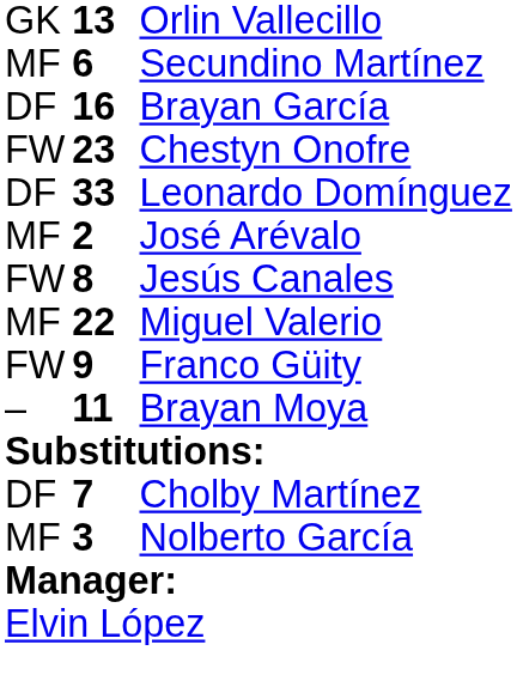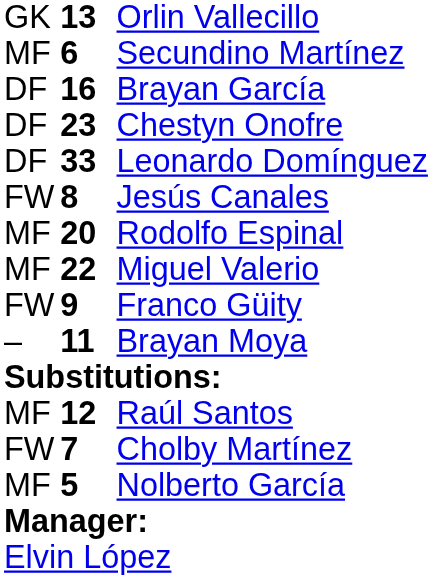Chestyn Onofre | column 1: FW -> DF
- row: MF | 2 | José Arévalo
+ row: MF | 20 | Rodolfo Espinal
+ row: MF | 12 | Raúl Santos
Cholby Martínez | column 1: DF -> FW
Nolberto García | column 2: 3 -> 5
